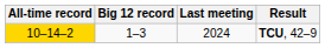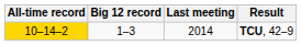TCU, 42–9 | Last meeting: 2024 -> 2014
